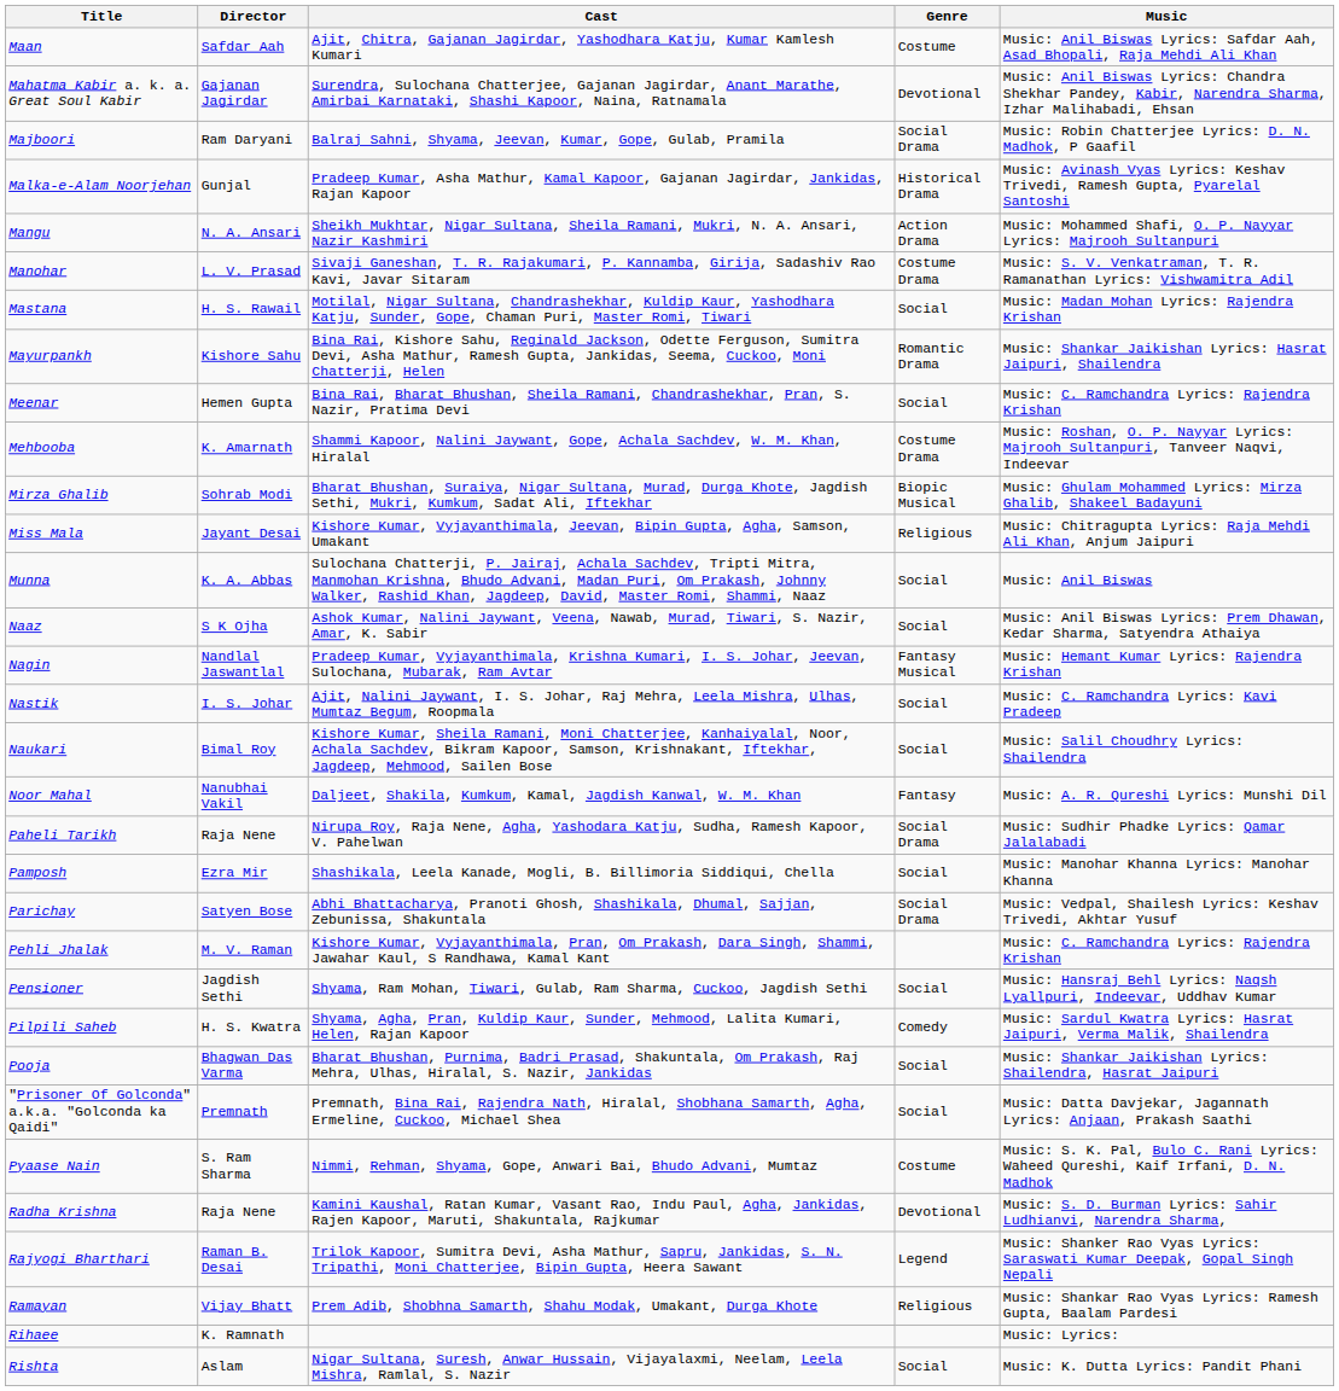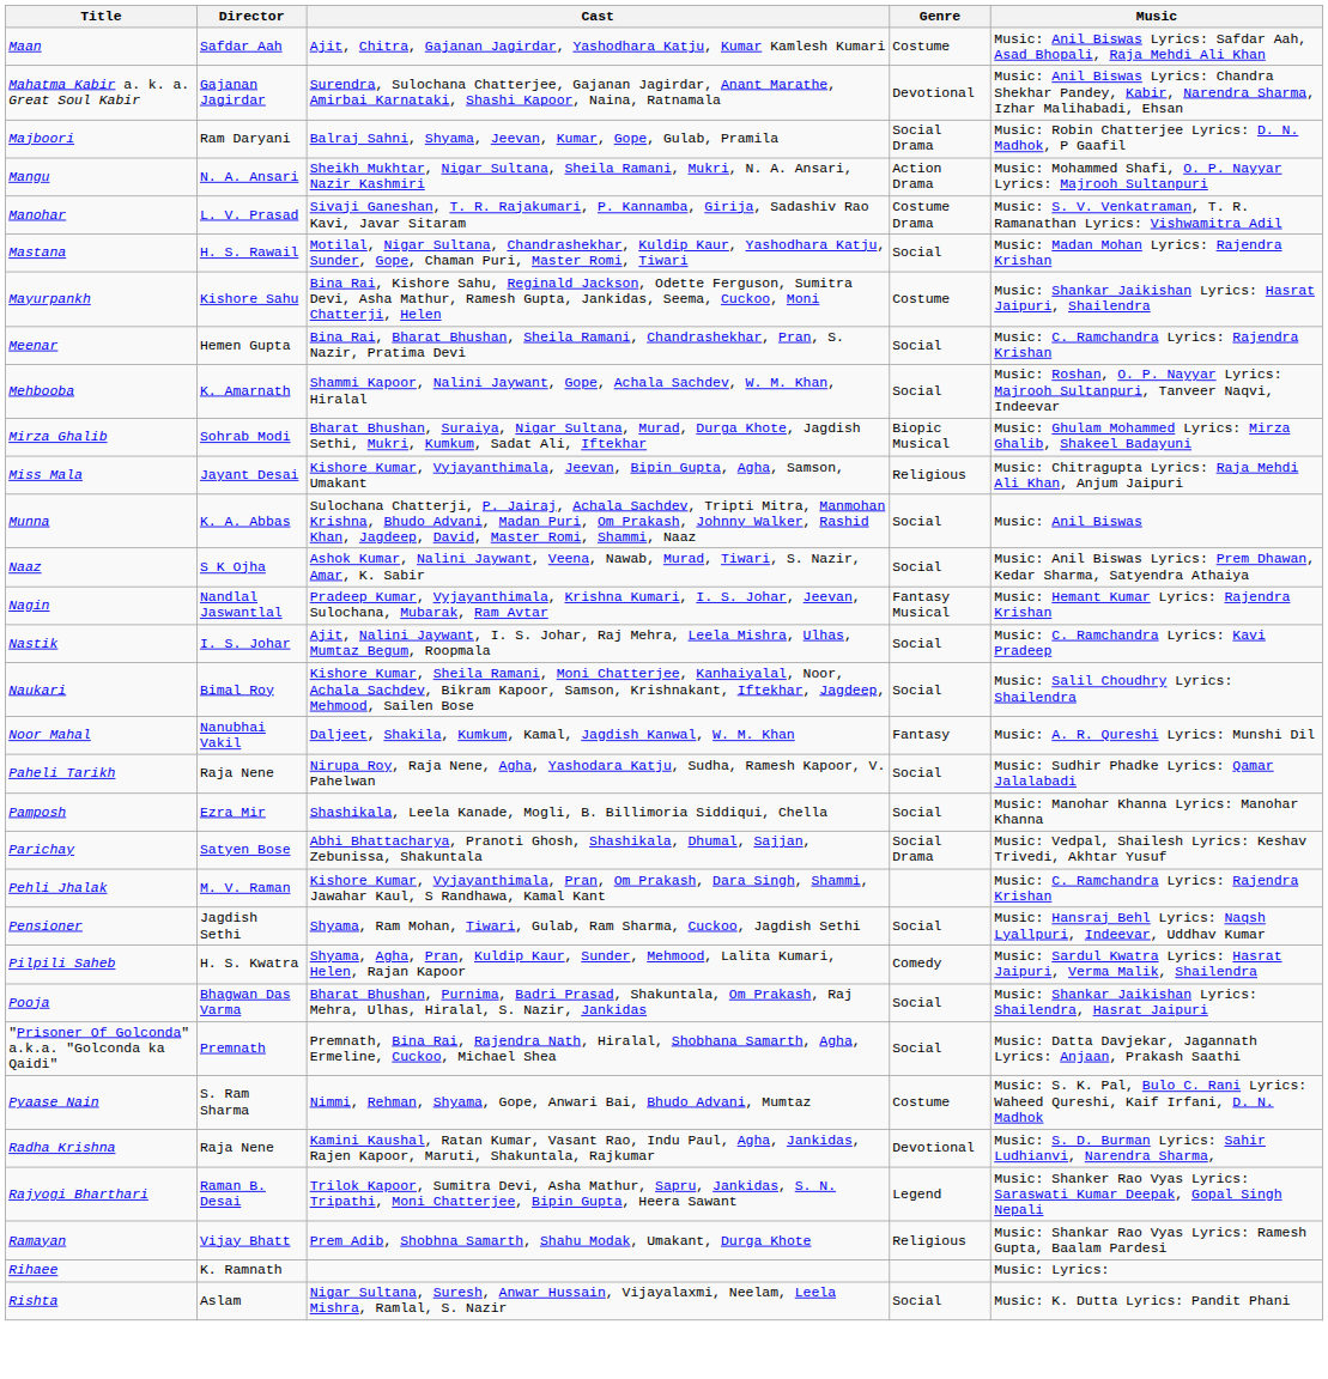- row: Malka-e-Alam Noorjehan | Gunjal | Pradeep Kumar, Asha Mathur, Kamal Kapoor, Gajanan Jagirdar, Jankidas, Rajan Kapoor | Historical Drama | Music: Avinash Vyas Lyrics: Keshav Trivedi, Ramesh Gupta, Pyarelal Santoshi
Mayurpankh | Genre: Romantic Drama -> Costume
Mehbooba | Genre: Costume Drama -> Social
Paheli Tarikh | Genre: Social Drama -> Social
